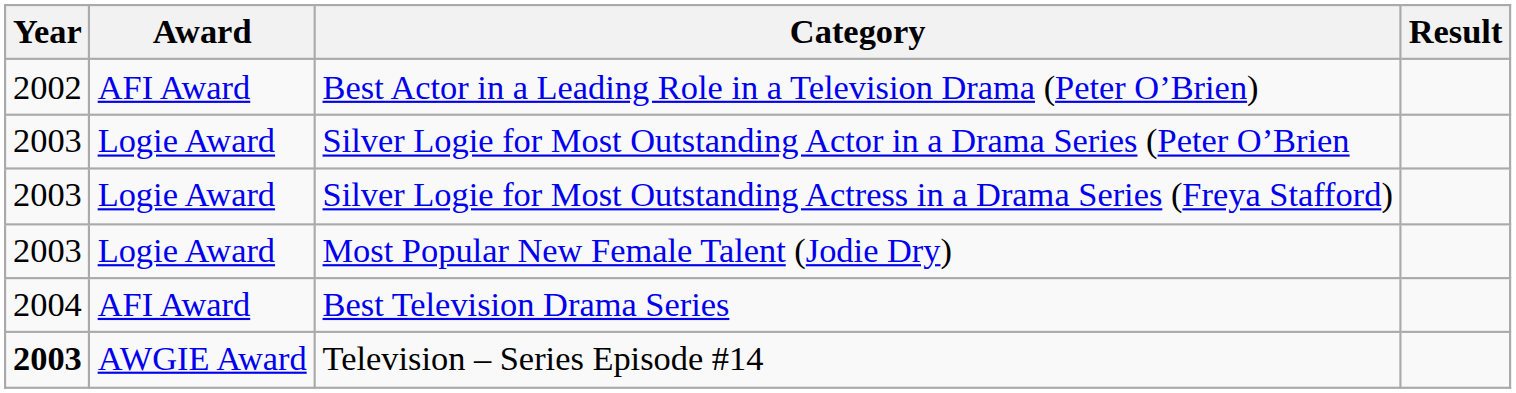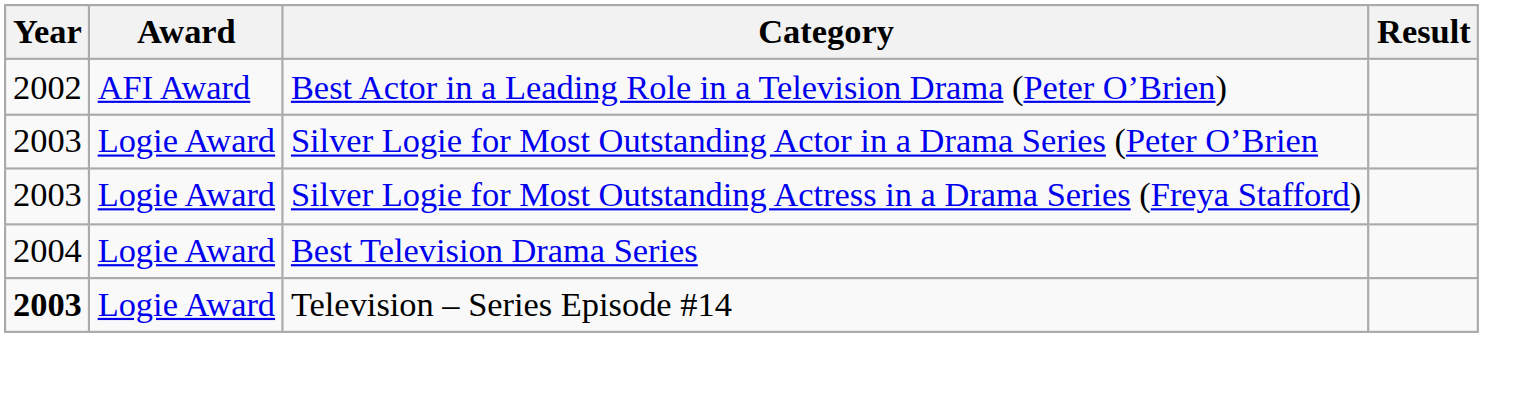- row: 2003 | Logie Award | Most Popular New Female Talent (Jodie Dry)
Best Television Drama Series | Award: AFI Award -> Logie Award
Television – Series Episode #14 | Award: AWGIE Award -> Logie Award
